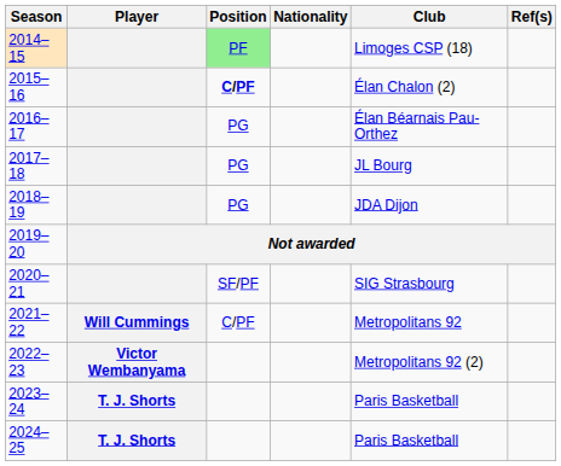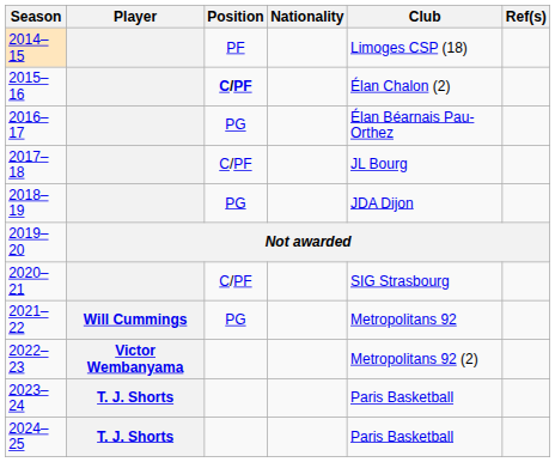2014–15 | Position: lightgreen background -> no background
2017–18 | Position: PG -> C/PF
2020–21 | Position: SF/PF -> C/PF
2021–22 | Position: C/PF -> PG
